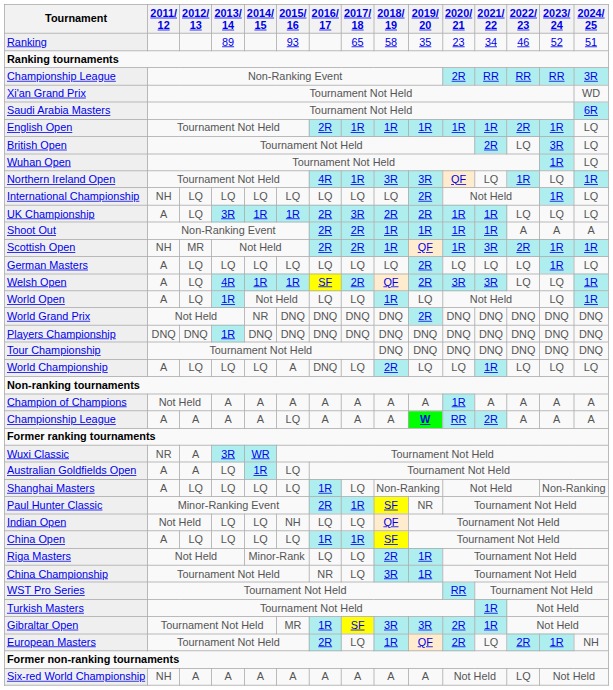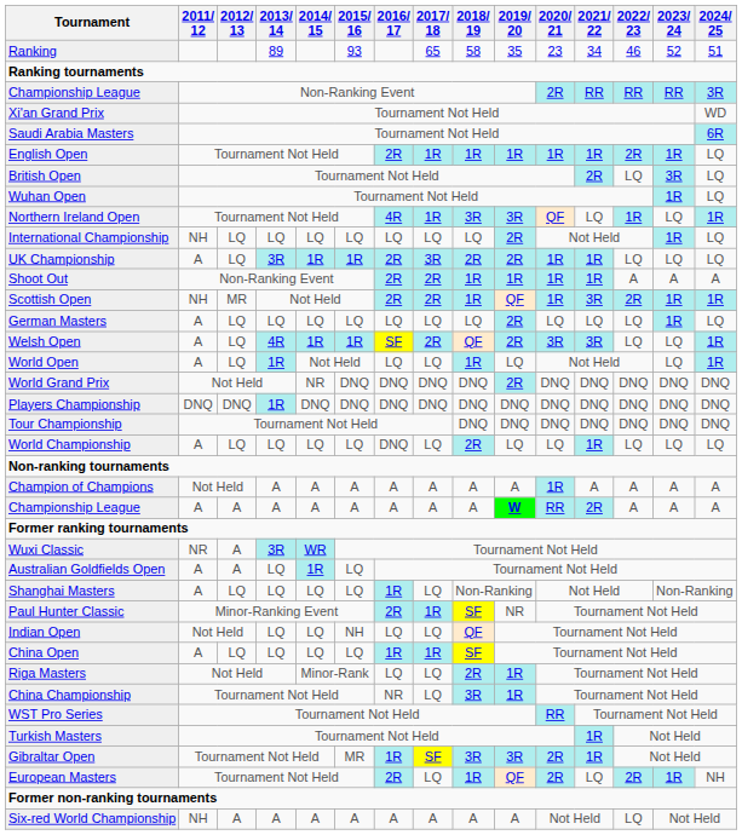World Championship | 2015/ 16: A -> LQ
Championship League / A | 2015/ 16: LQ -> A
